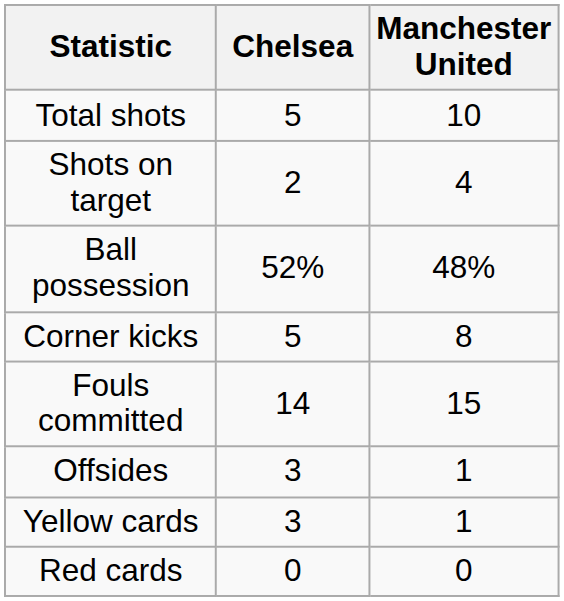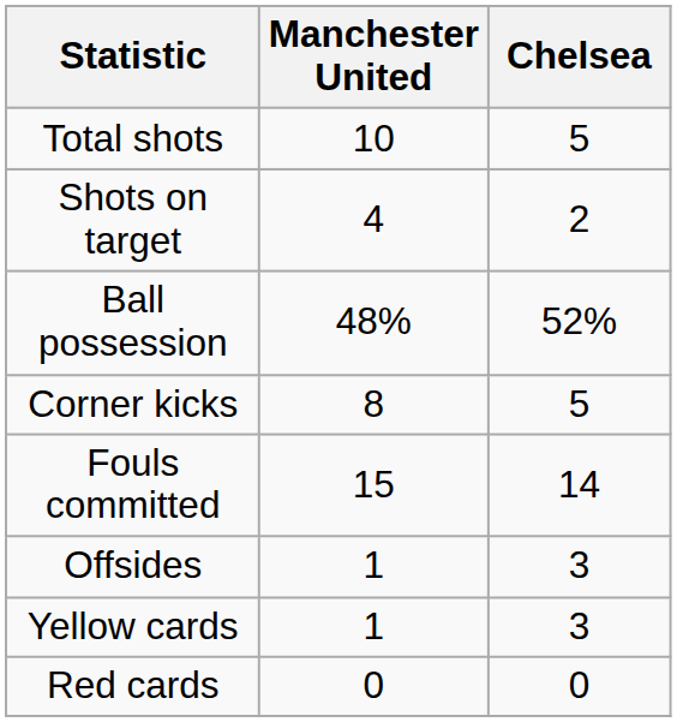columns swapped: Chelsea <-> Manchester United
